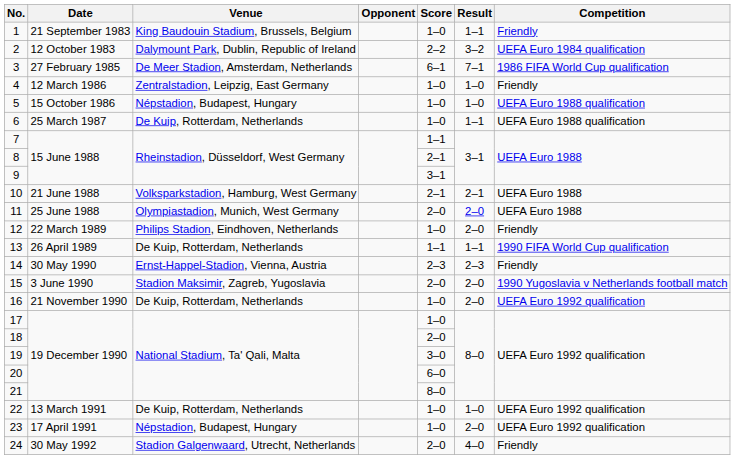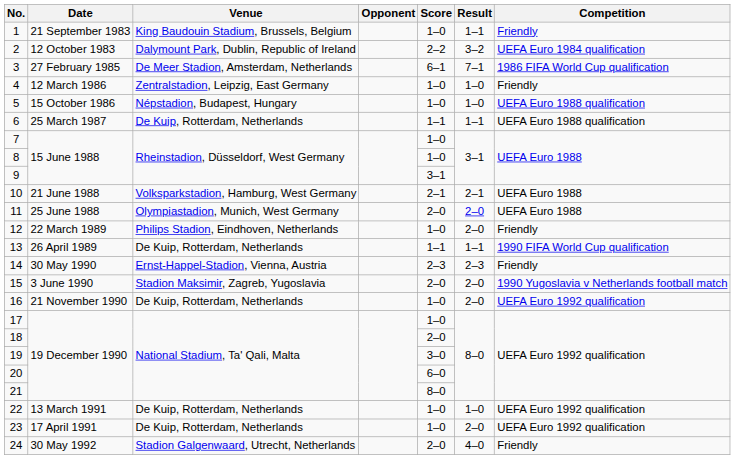6 | Score: 1–0 -> 1–1
7 | Score: 1–1 -> 1–0
8 | Score: 2–1 -> 1–0
23 | Venue: Népstadion, Budapest, Hungary -> De Kuip, Rotterdam, Netherlands
